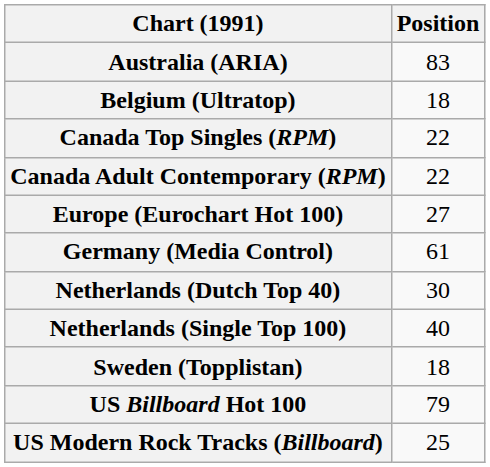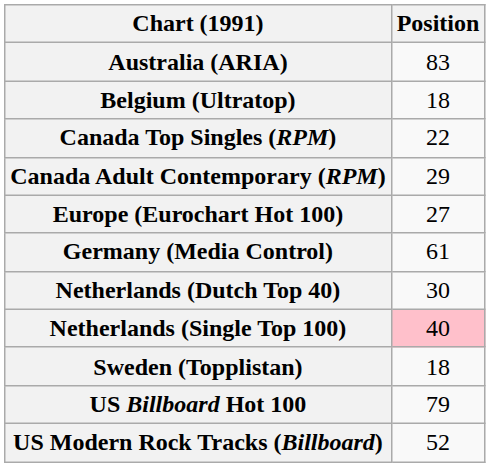Canada Adult Contemporary (RPM) | Position: 22 -> 29
Netherlands (Single Top 100) | Position: no background -> pink background
US Modern Rock Tracks (Billboard) | Position: 25 -> 52
